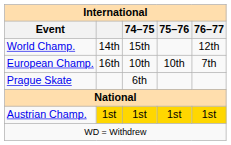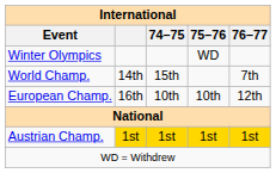+ row: Winter Olympics | WD
World Champ. | 76–77: 12th -> 7th
European Champ. | 76–77: 7th -> 12th
- row: Prague Skate | 6th
